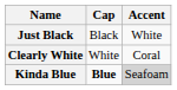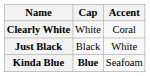rows swapped: Just Black <-> Clearly White
Kinda Blue | Accent: lightgrey background -> no background
